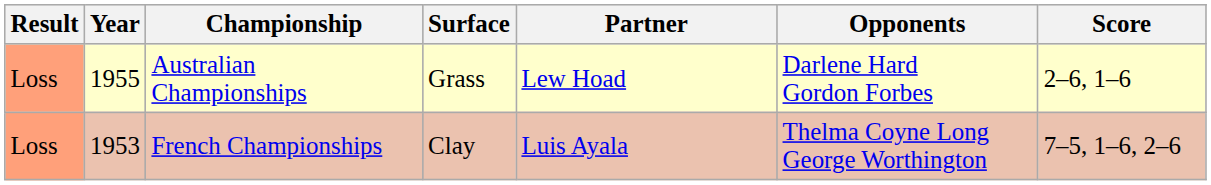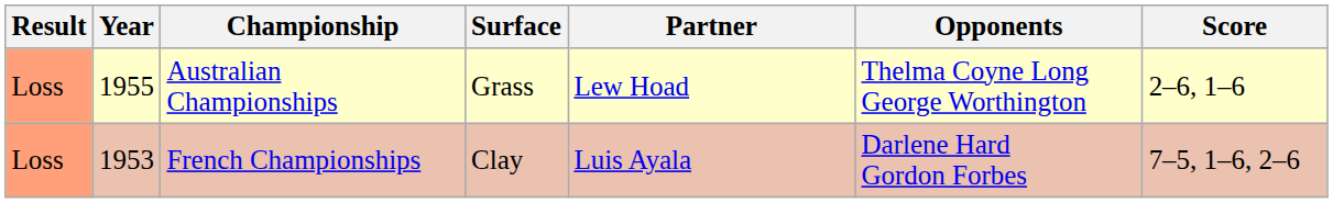Australian Championships | Opponents: Darlene Hard Gordon Forbes -> Thelma Coyne Long George Worthington
French Championships | Opponents: Thelma Coyne Long George Worthington -> Darlene Hard Gordon Forbes
